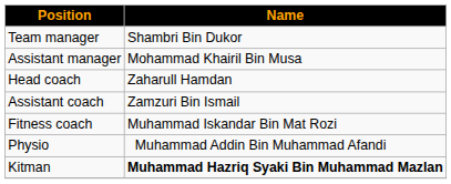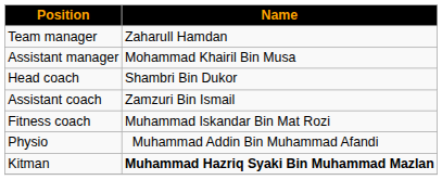Team manager | Name: Shambri Bin Dukor -> Zaharull Hamdan
Head coach | Name: Zaharull Hamdan -> Shambri Bin Dukor
